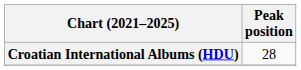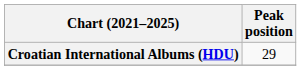Croatian International Albums (HDU) | Peak position: 28 -> 29
